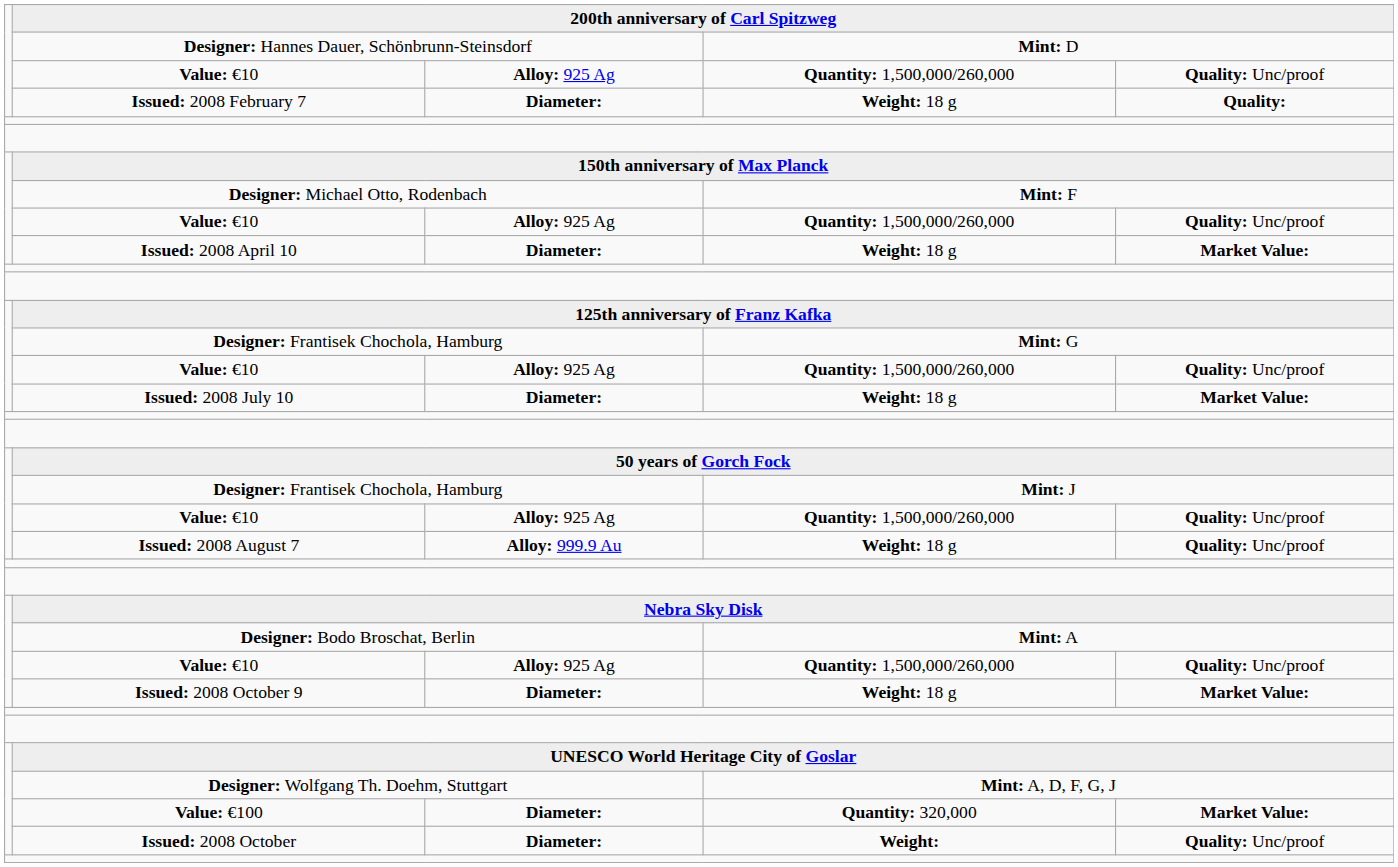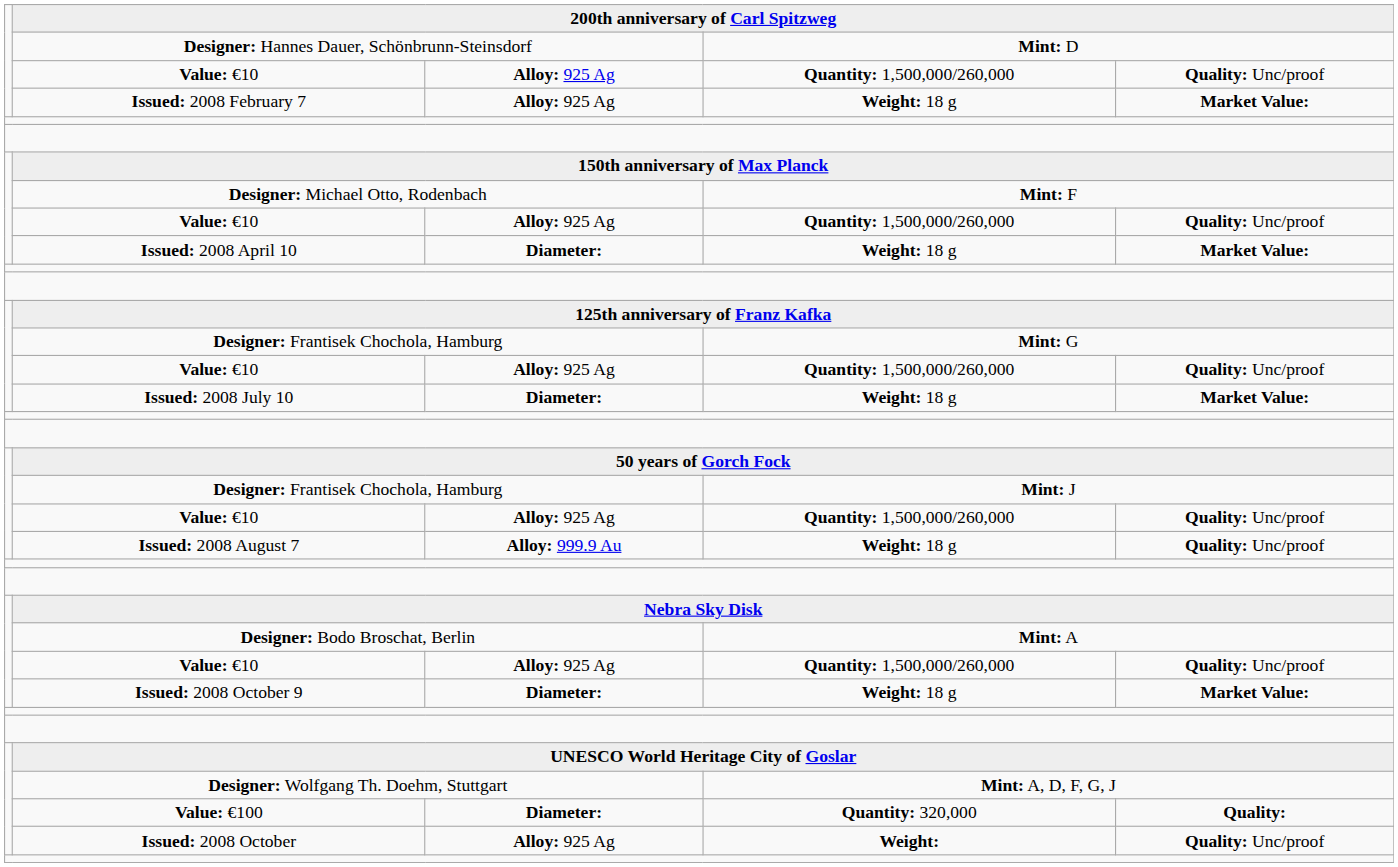Issued: 2008 February 7 | column 3: Diameter: -> Alloy: 925 Ag
Issued: 2008 February 7 | column 5: Quality: -> Market Value:
Value: €100 | column 5: Market Value: -> Quality:
Issued: 2008 October | column 3: Diameter: -> Alloy: 925 Ag
